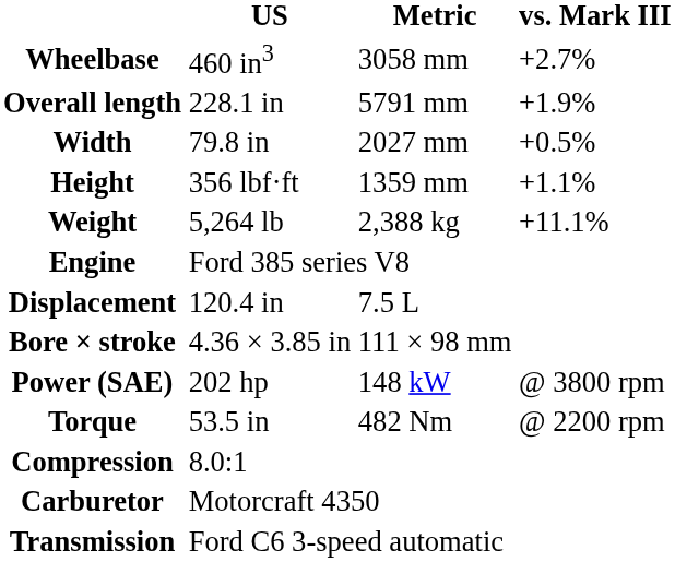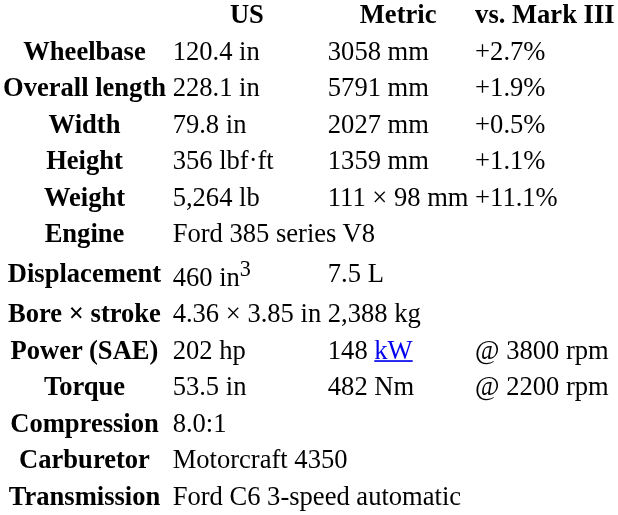Wheelbase | US: 460 in3 -> 120.4 in
Weight | Metric: 2,388 kg -> 111 × 98 mm
Displacement | US: 120.4 in -> 460 in3
Bore × stroke | Metric: 111 × 98 mm -> 2,388 kg
